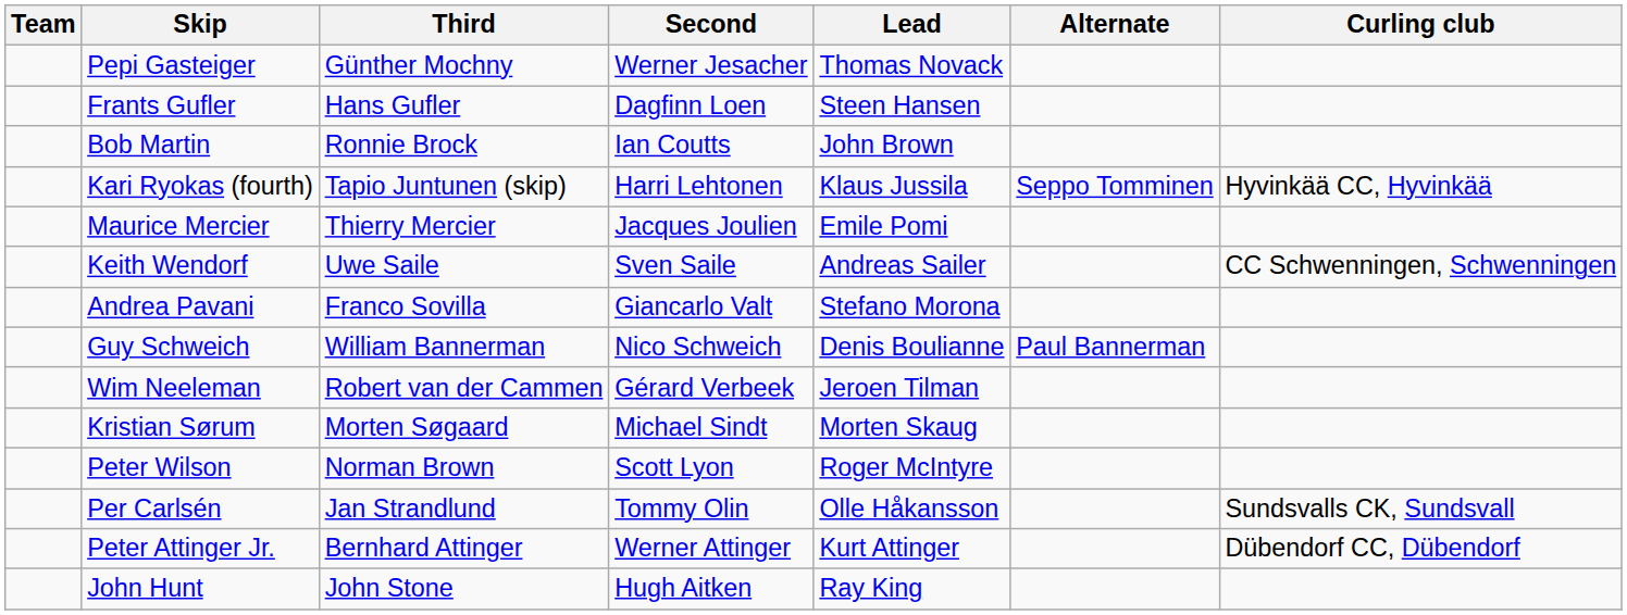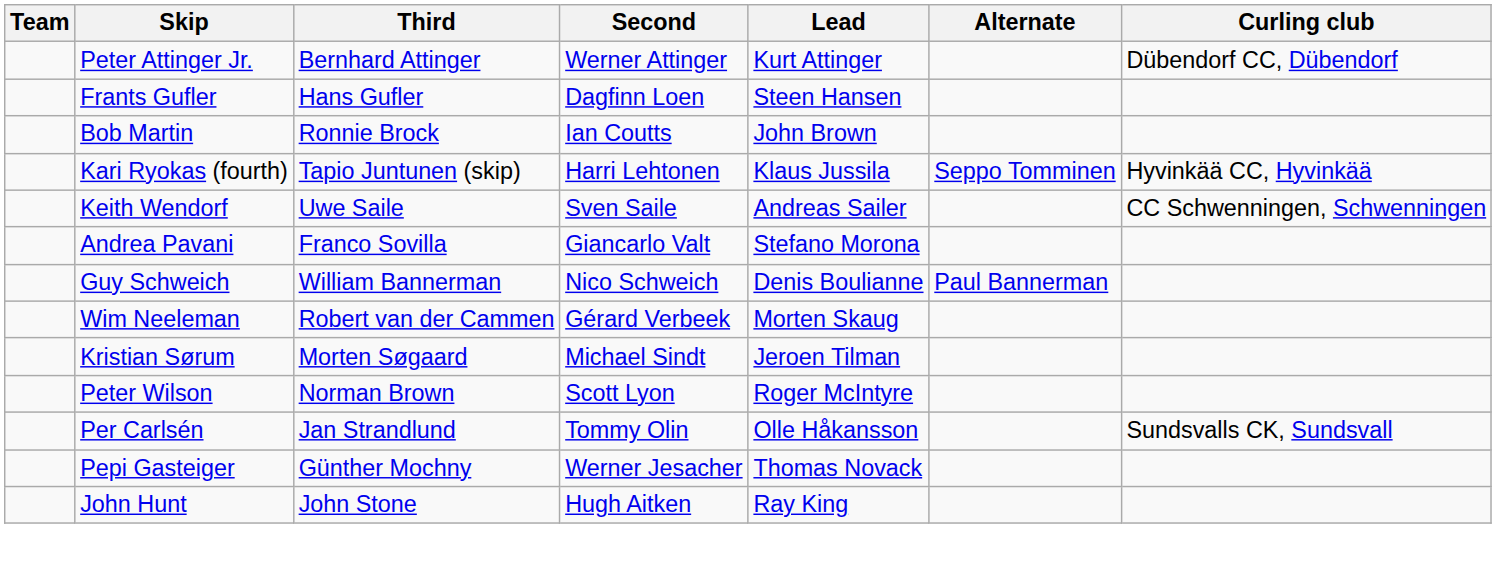rows swapped: Pepi Gasteiger <-> Peter Attinger Jr.
- row: Maurice Mercier | Thierry Mercier | Jacques Joulien | Emile Pomi
Wim Neeleman | Lead: Jeroen Tilman -> Morten Skaug
Kristian Sørum | Lead: Morten Skaug -> Jeroen Tilman
